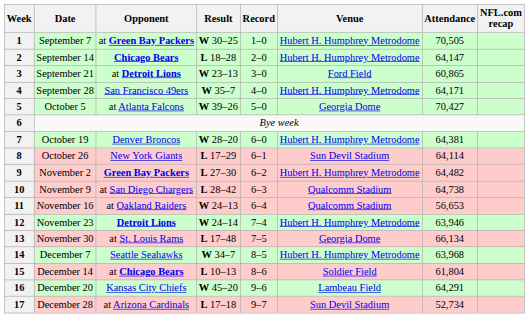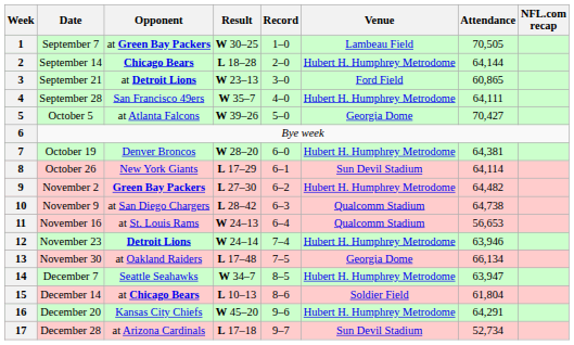1 | Venue: Hubert H. Humphrey Metrodome -> Lambeau Field
2 | Attendance: 64,147 -> 64,144
4 | Attendance: 64,171 -> 64,111
11 | Opponent: at Oakland Raiders -> at St. Louis Rams
13 | Opponent: at St. Louis Rams -> at Oakland Raiders
14 | Attendance: 63,968 -> 63,947
16 | Venue: Lambeau Field -> Hubert H. Humphrey Metrodome
